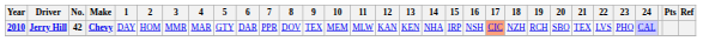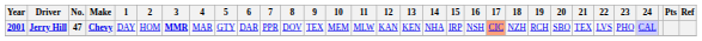Jerry Hill | Year: 2010 -> 2001
Jerry Hill | No.: 42 -> 47
Jerry Hill | 3: normal -> bold
